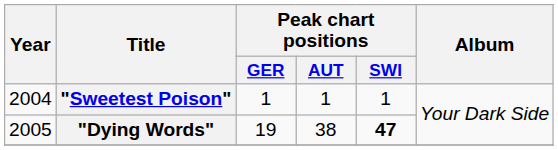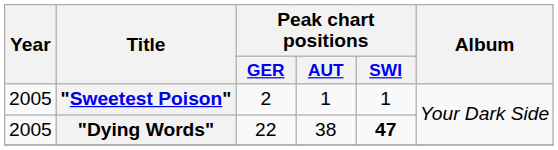"Sweetest Poison" | Year: 2004 -> 2005
"Sweetest Poison" | Peak chart positions / GER: 1 -> 2
"Dying Words" | Peak chart positions / GER: 19 -> 22
